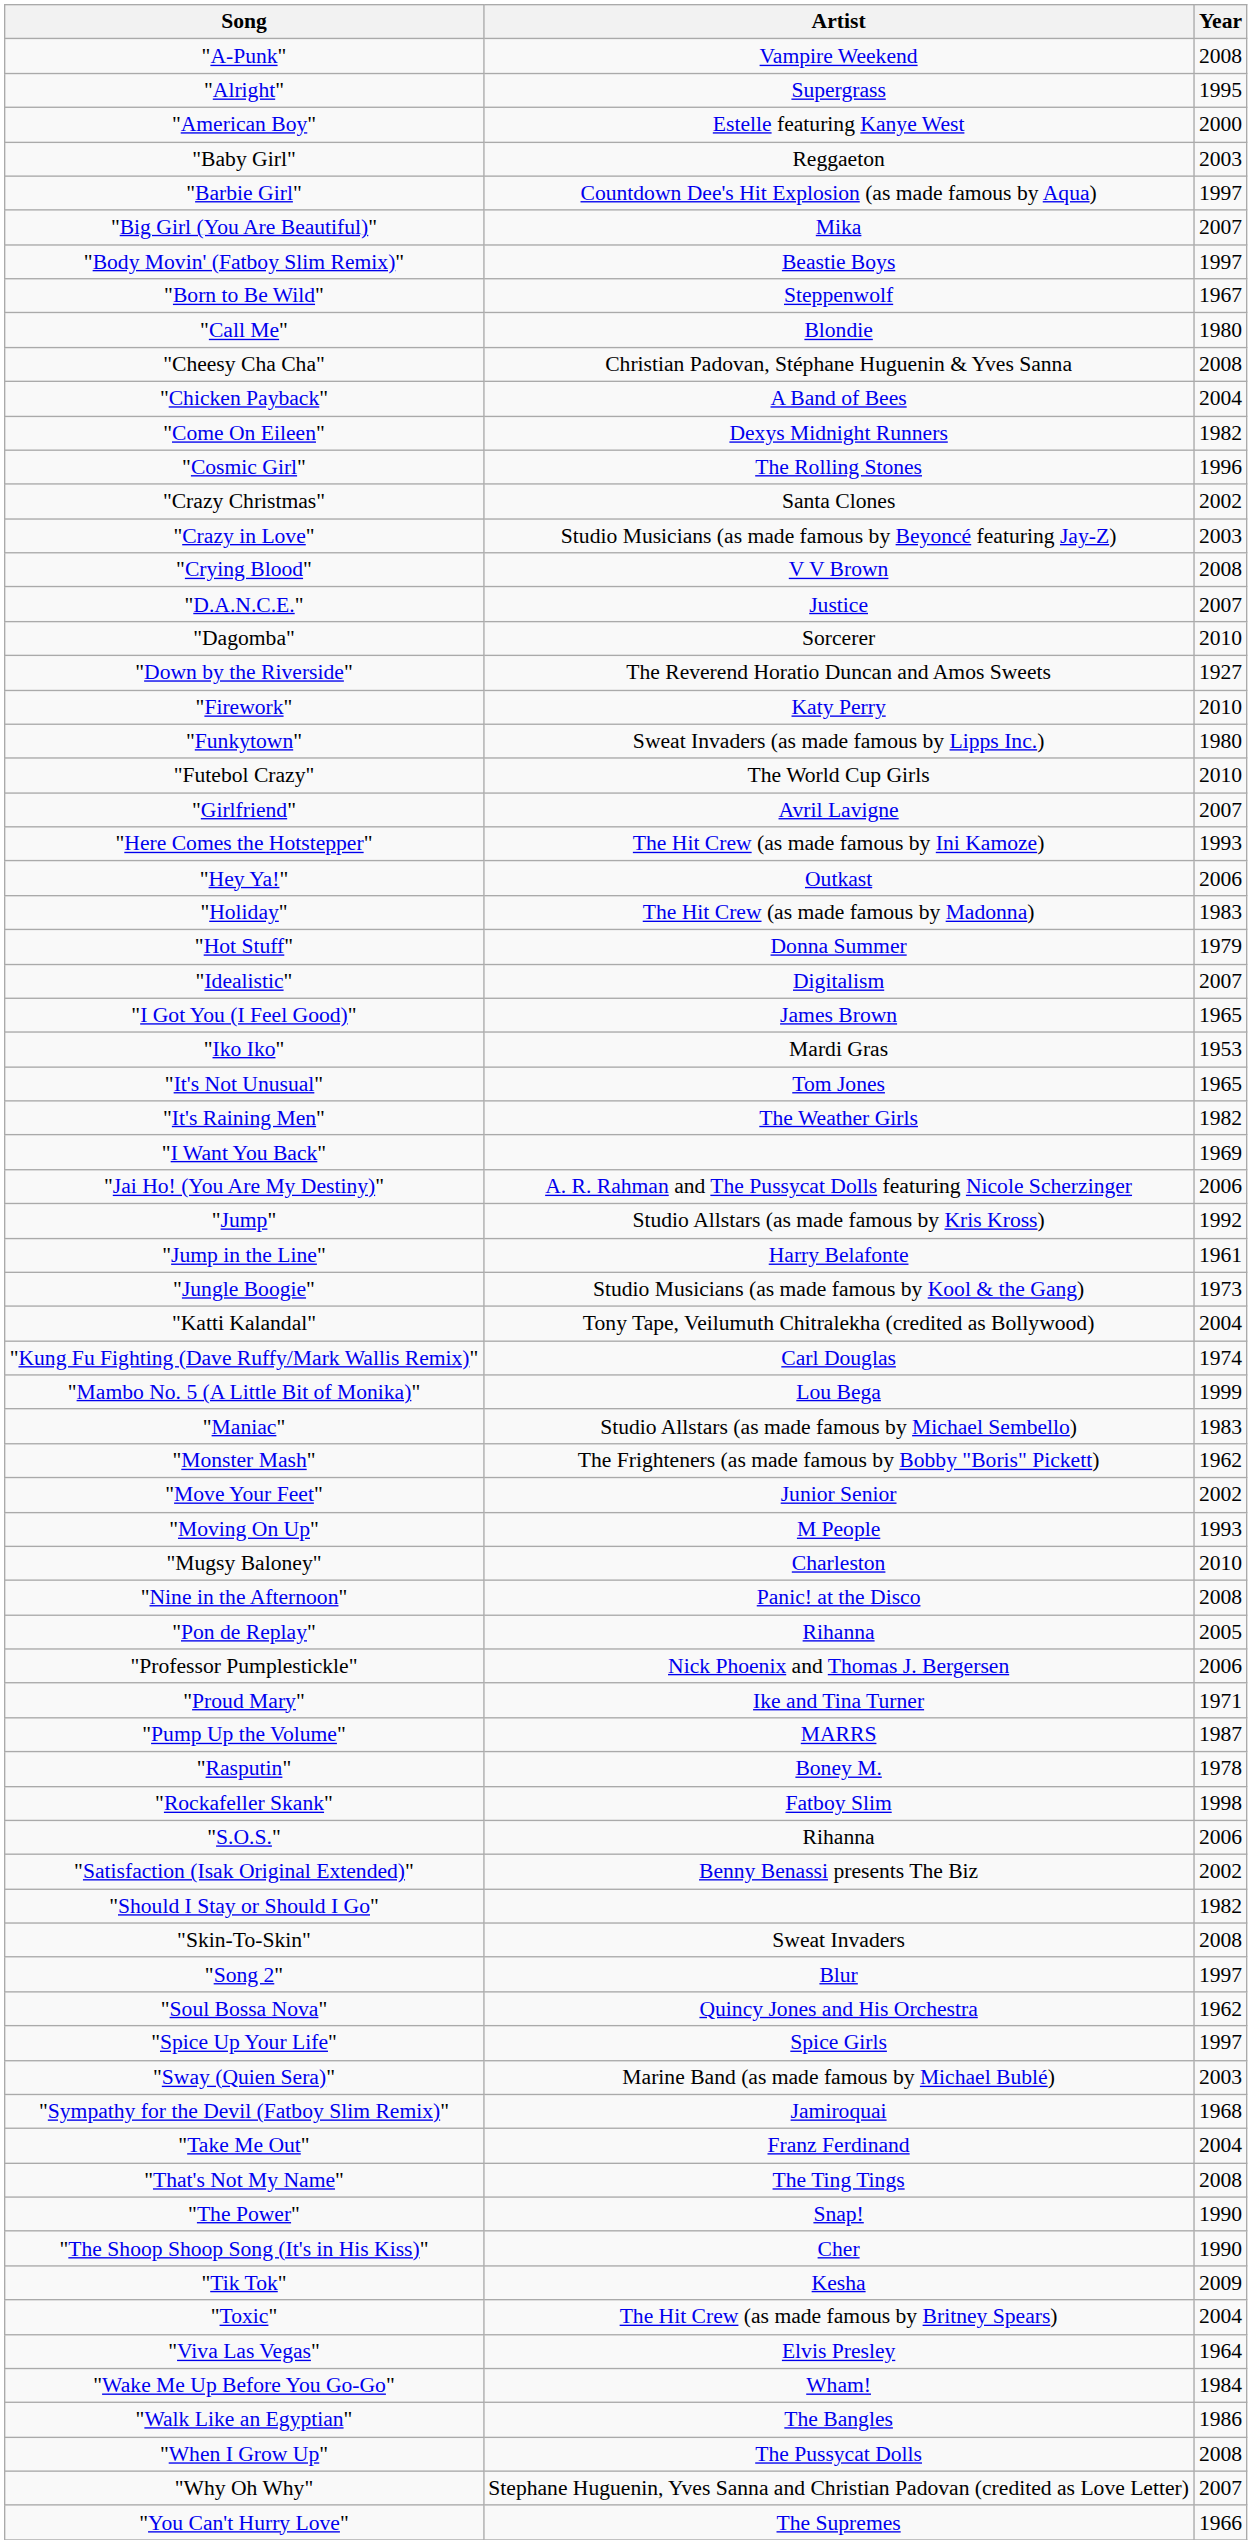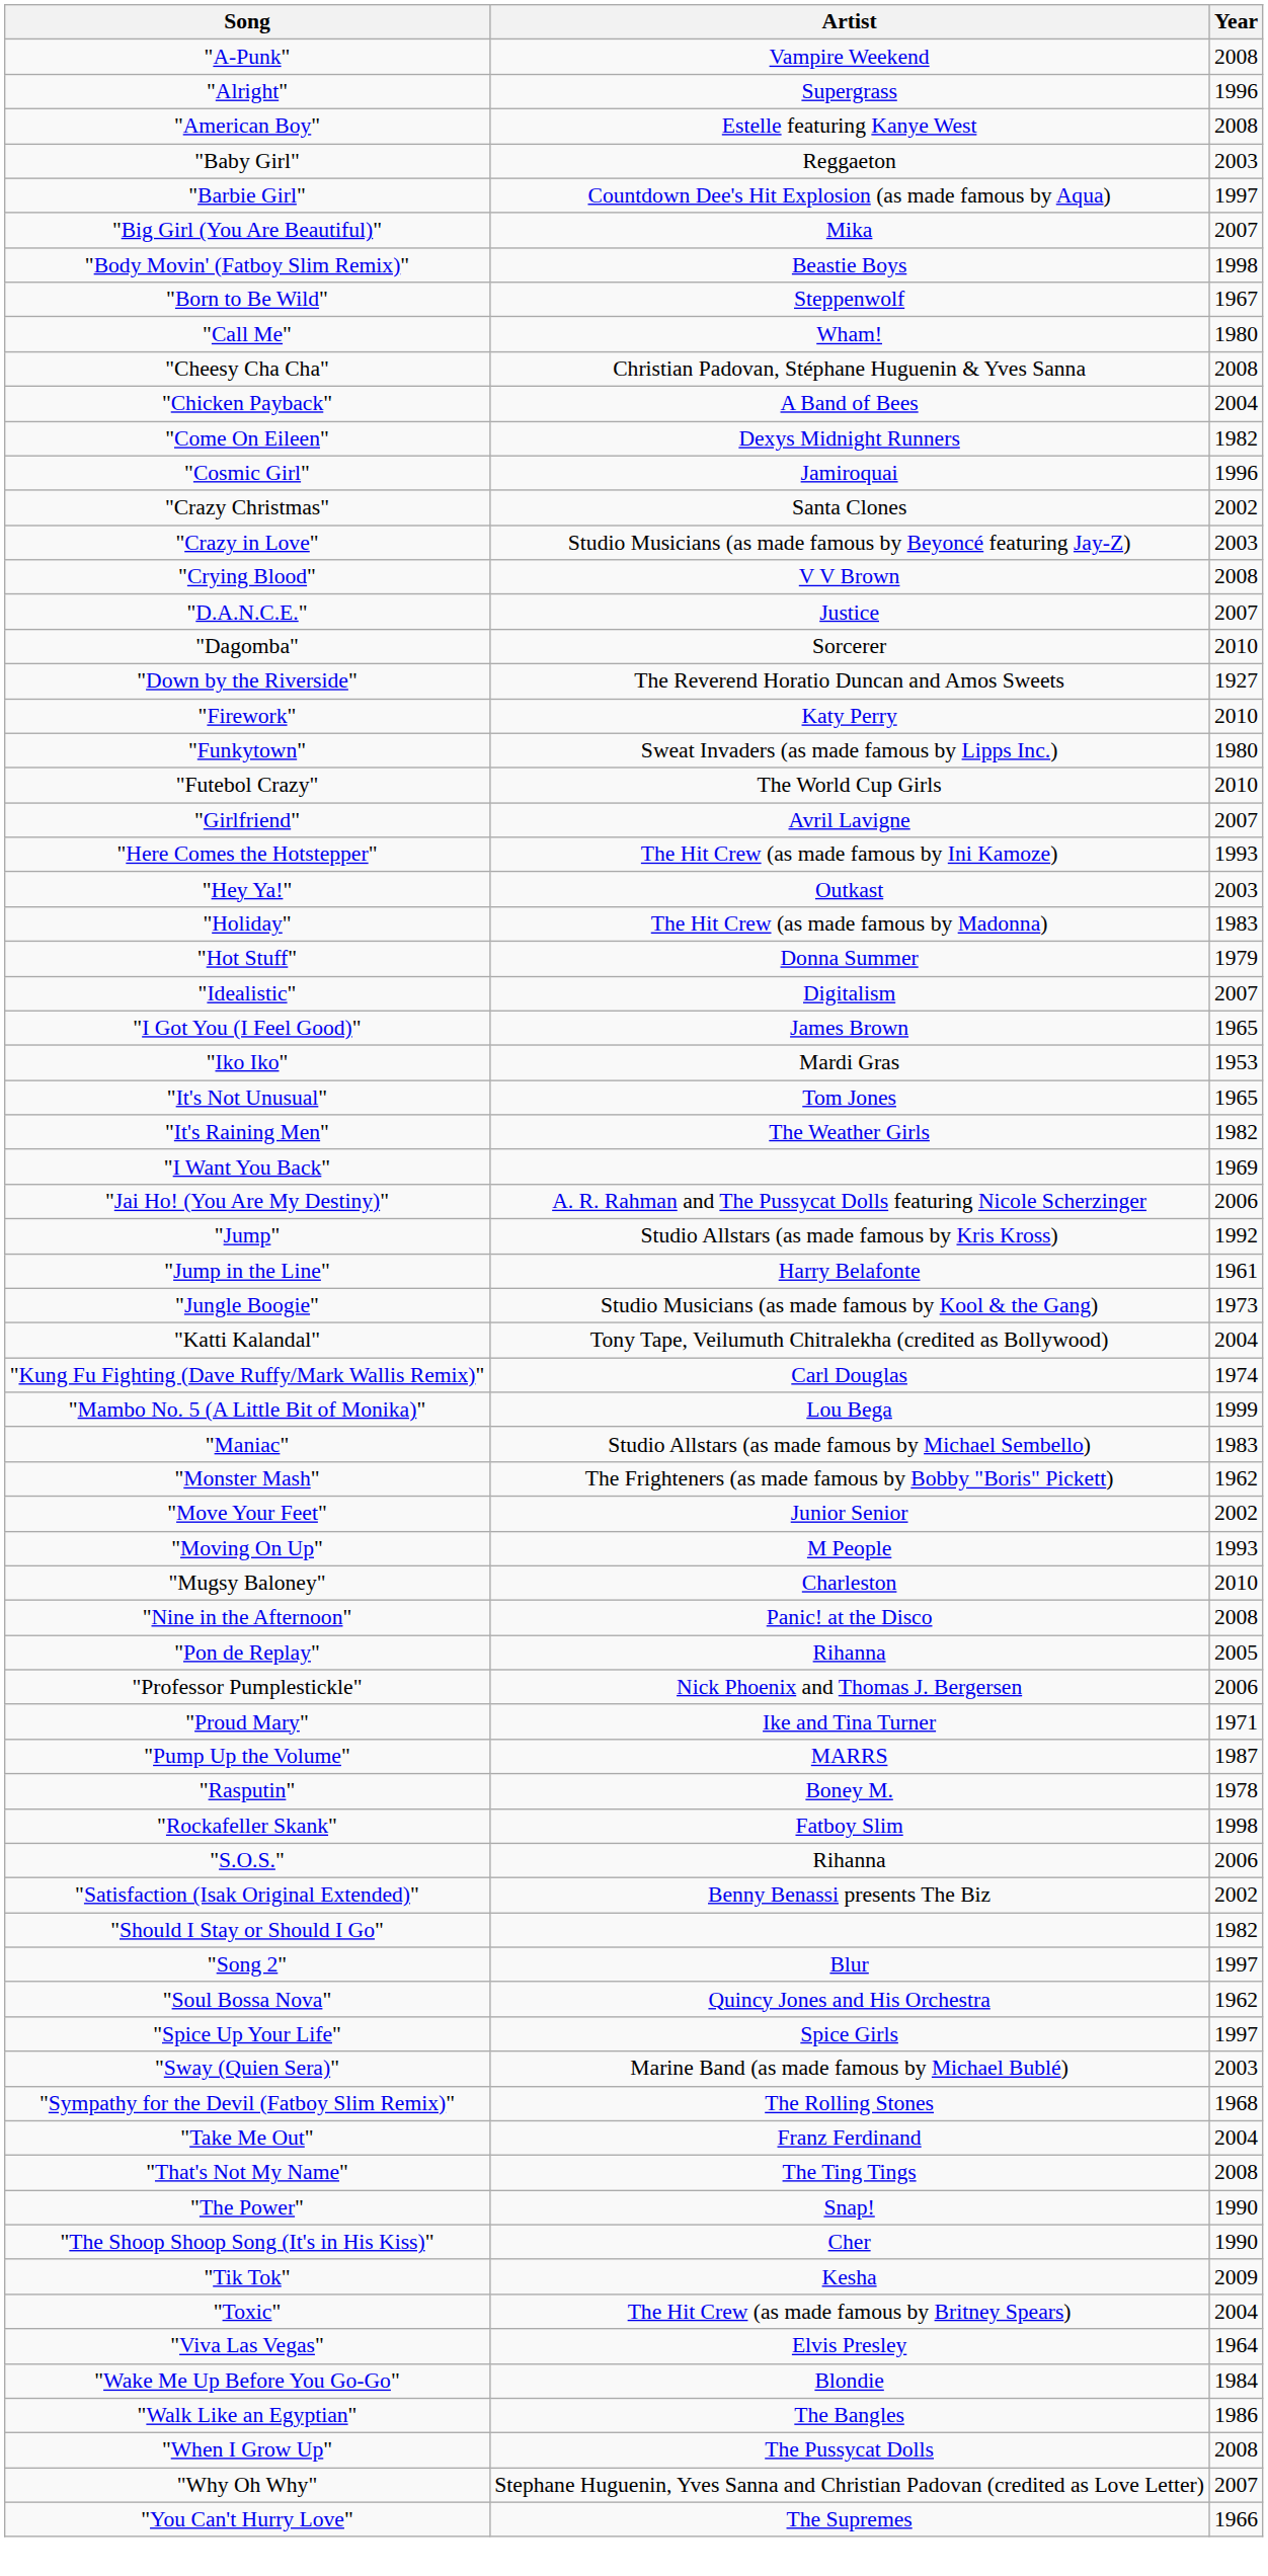"Alright" | Year: 1995 -> 1996
"American Boy" | Year: 2000 -> 2008
"Body Movin' (Fatboy Slim Remix)" | Year: 1997 -> 1998
"Call Me" | Artist: Blondie -> Wham!
"Cosmic Girl" | Artist: The Rolling Stones -> Jamiroquai
"Hey Ya!" | Year: 2006 -> 2003
- row: "Skin-To-Skin" | Sweat Invaders | 2008
"Sympathy for the Devil (Fatboy Slim Remix)" | Artist: Jamiroquai -> The Rolling Stones
"Wake Me Up Before You Go-Go" | Artist: Wham! -> Blondie
